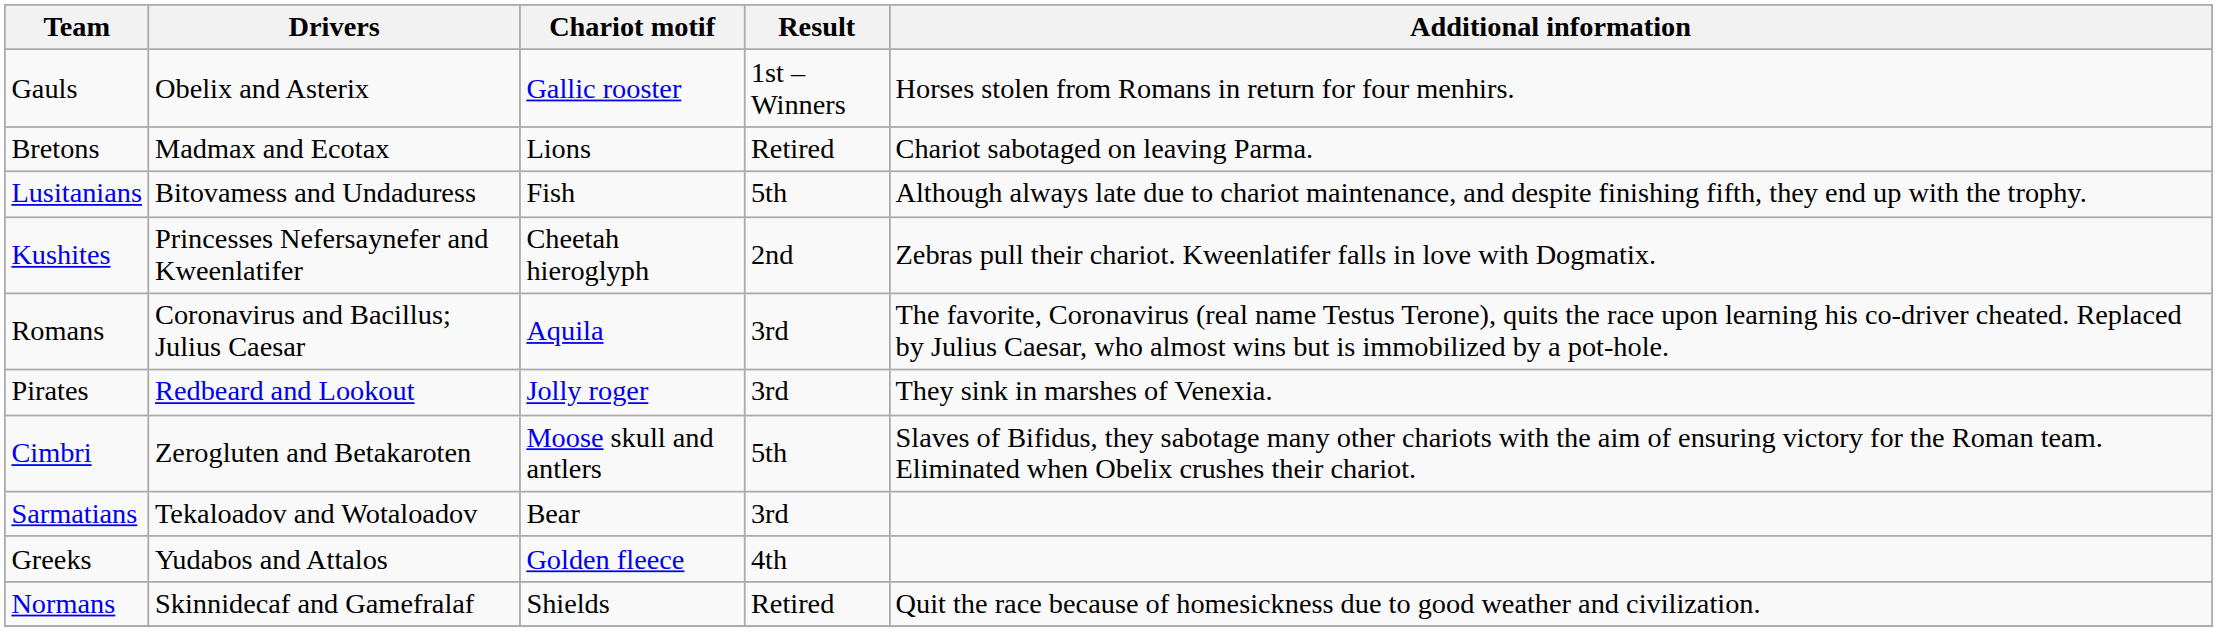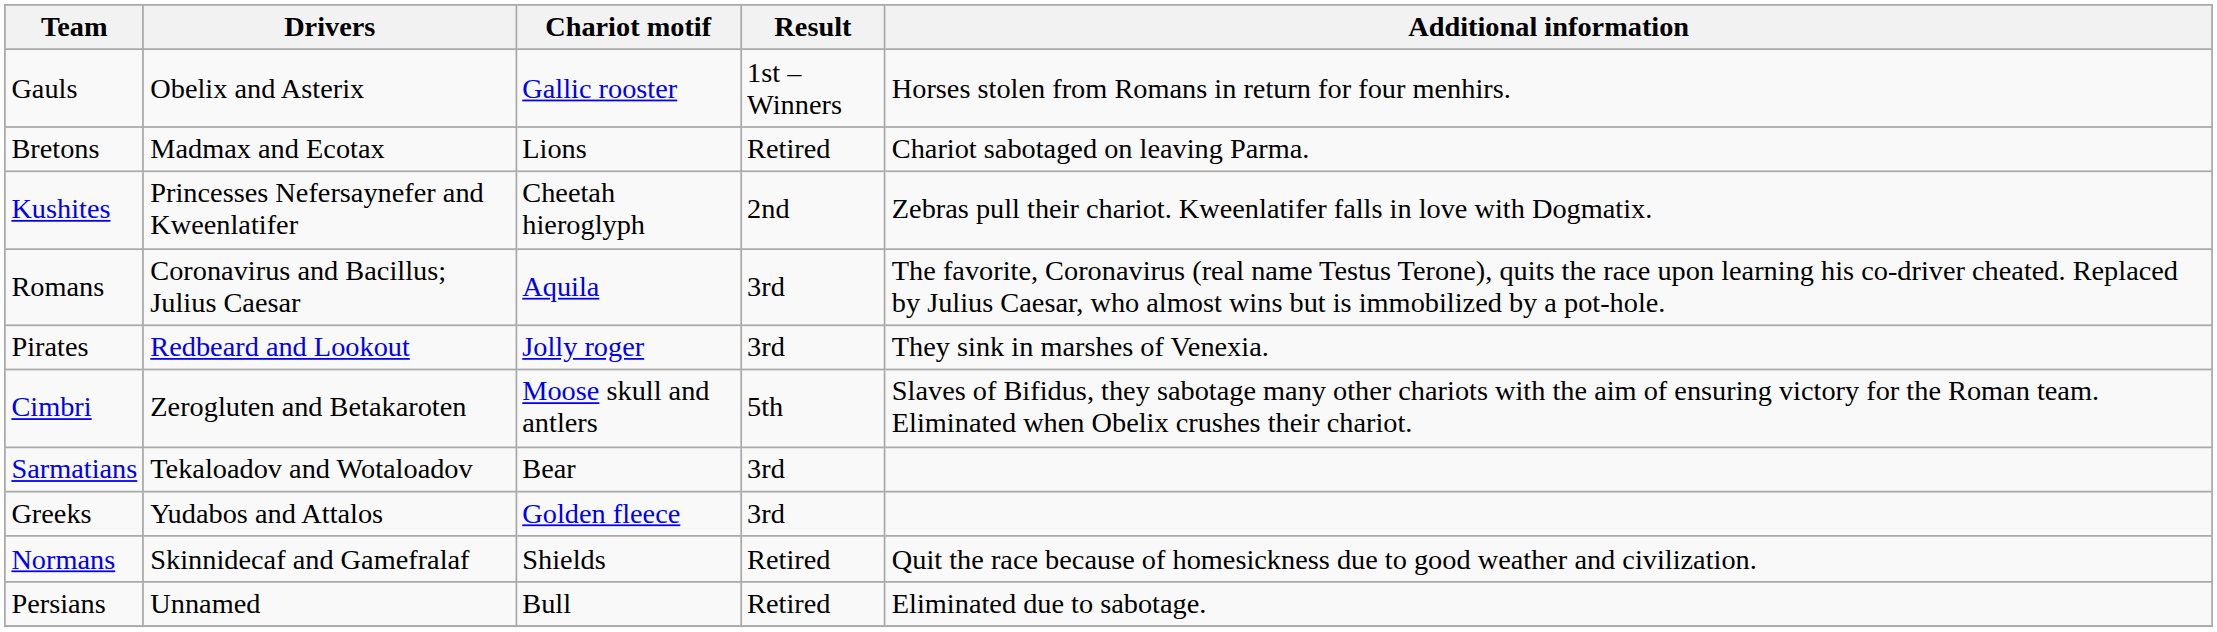- row: Lusitanians | Bitovamess and Undaduress | Fish | 5th | Although always late due to chariot maintenance, and despite finishing fifth, they end up with the trophy.
Greeks | Result: 4th -> 3rd
+ row: Persians | Unnamed | Bull | Retired | Eliminated due to sabotage.
